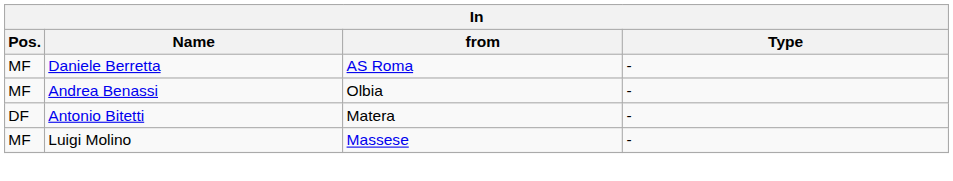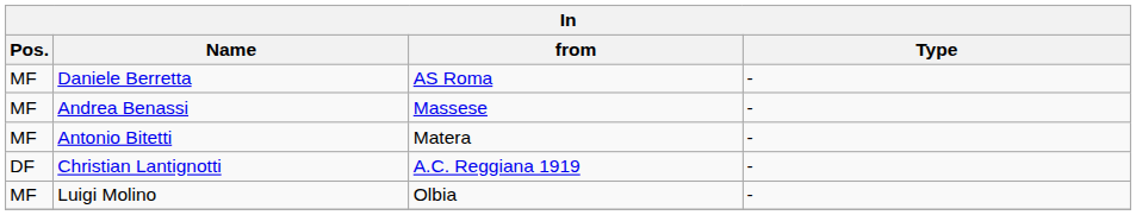Andrea Benassi | from: Olbia -> Massese
Antonio Bitetti | Pos.: DF -> MF
+ row: DF | Christian Lantignotti | A.C. Reggiana 1919 | -
Luigi Molino | from: Massese -> Olbia
